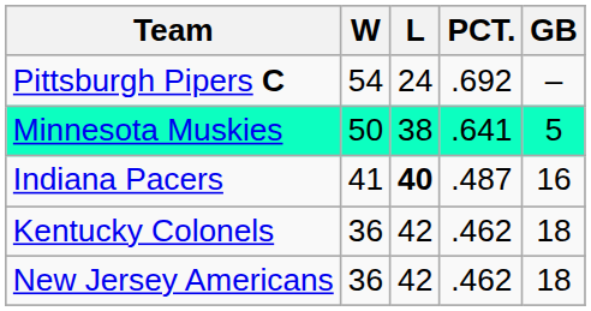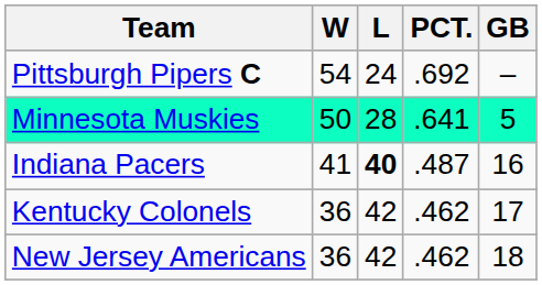Minnesota Muskies | L: 38 -> 28
Kentucky Colonels | GB: 18 -> 17
